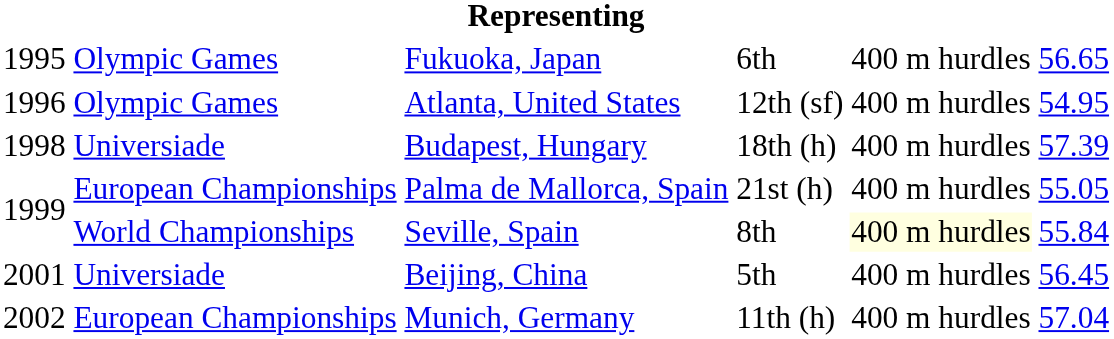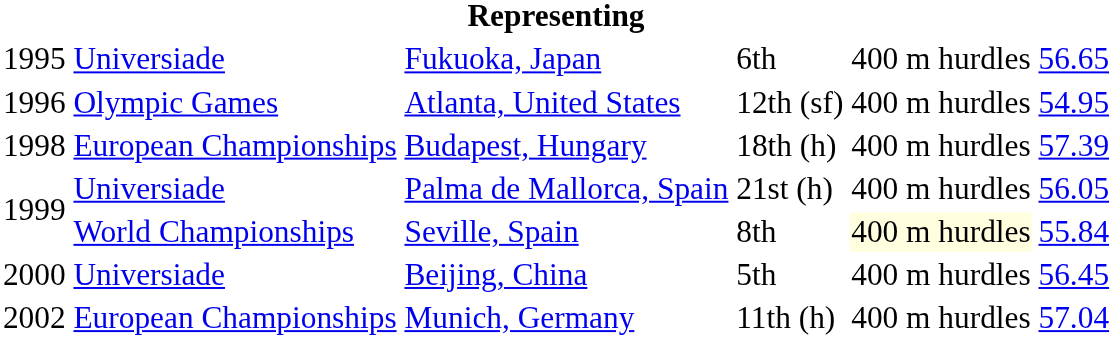Fukuoka, Japan | column 2: Olympic Games -> Universiade
Budapest, Hungary | column 2: Universiade -> European Championships
Palma de Mallorca, Spain | column 2: European Championships -> Universiade
Palma de Mallorca, Spain | column 6: 55.05 -> 56.05
Beijing, China | column 1: 2001 -> 2000
